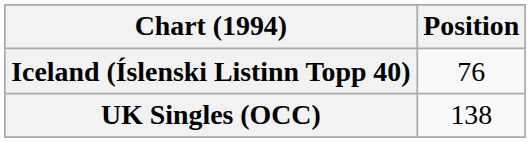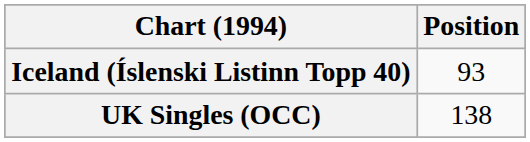Iceland (Íslenski Listinn Topp 40) | Position: 76 -> 93
